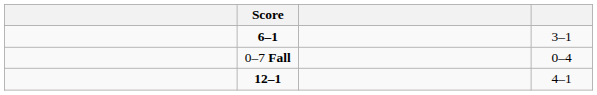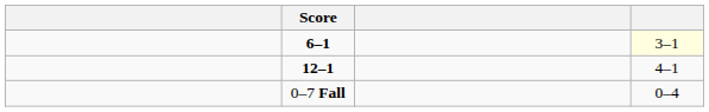6–1 | column 4: no background -> lightyellow background
rows swapped: 0–7 Fall <-> 12–1
